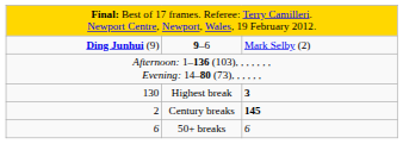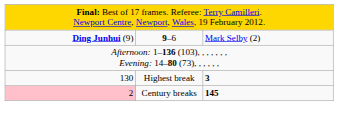Century breaks | column 1: no background -> pink background
- row: 6 | 50+ breaks | 6
